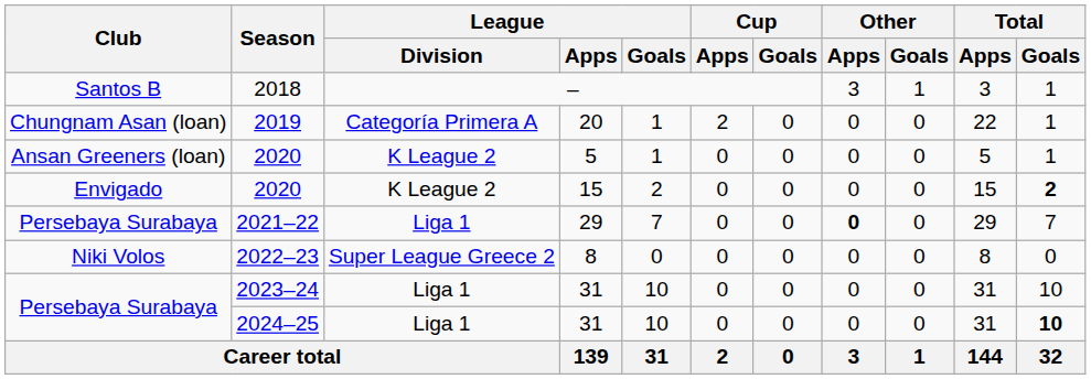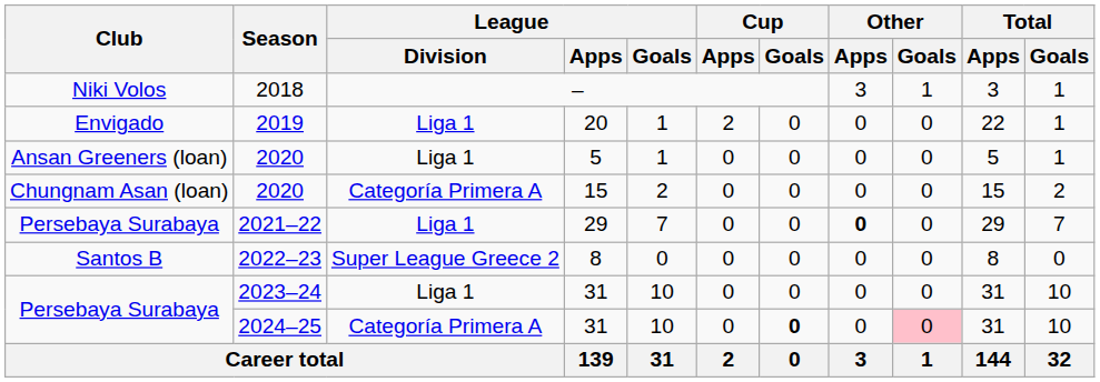2018 | Club: Santos B -> Niki Volos
2019 | Club: Chungnam Asan (loan) -> Envigado
2019 | League / Division: Categoría Primera A -> Liga 1
2020 / 5 | League / Division: K League 2 -> Liga 1
2020 / 15 | Club: Envigado -> Chungnam Asan (loan)
2020 / 15 | League / Division: K League 2 -> Categoría Primera A
2020 / 15 | Total / Goals: bold -> normal
2022–23 | Club: Niki Volos -> Santos B
2024–25 | League / Division: Liga 1 -> Categoría Primera A
2024–25 | Cup / Goals: normal -> bold
2024–25 | Other / Goals: no background -> pink background
2024–25 | Total / Goals: bold -> normal
